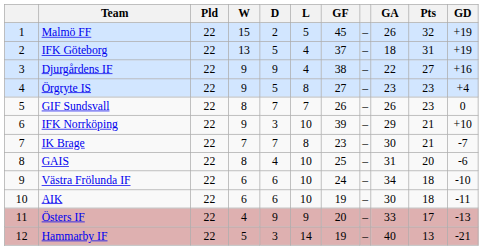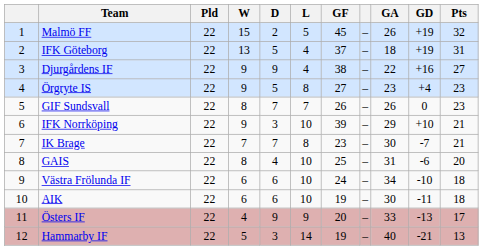columns swapped: GD <-> Pts
